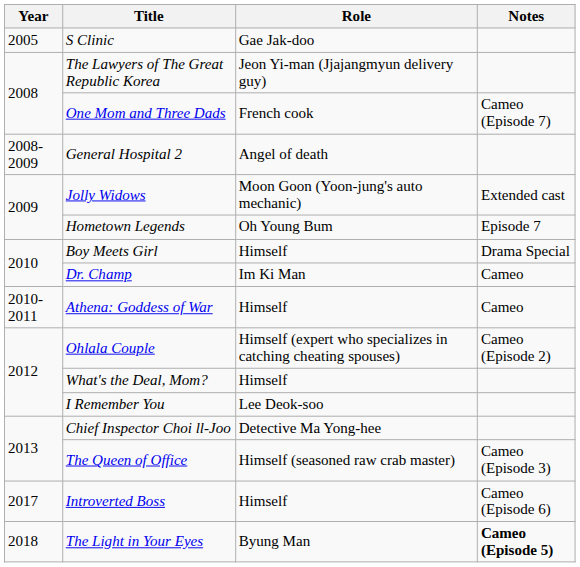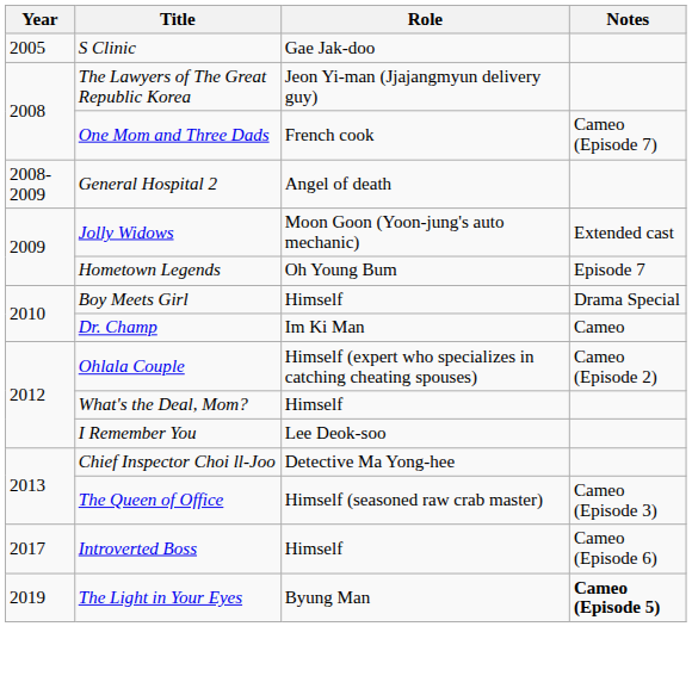- row: 2010-2011 | Athena: Goddess of War | Himself | Cameo
The Light in Your Eyes | Year: 2018 -> 2019
